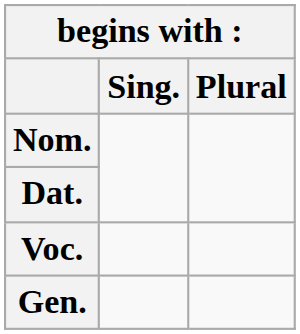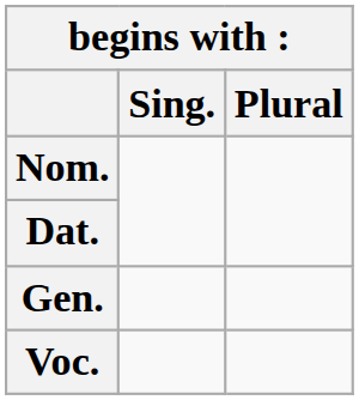rows swapped: Gen. <-> Voc.
